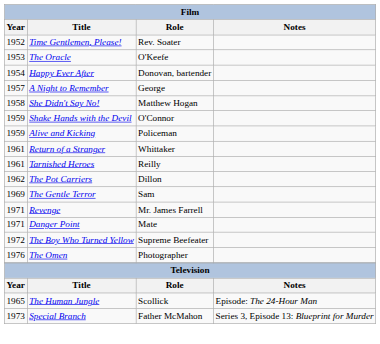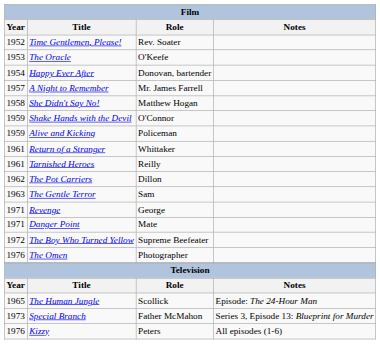A Night to Remember | Role: George -> Mr. James Farrell
The Gentle Terror | Year: 1969 -> 1963
Revenge | Role: Mr. James Farrell -> George
+ row: 1976 | Kizzy | Peters | All episodes (1-6)
